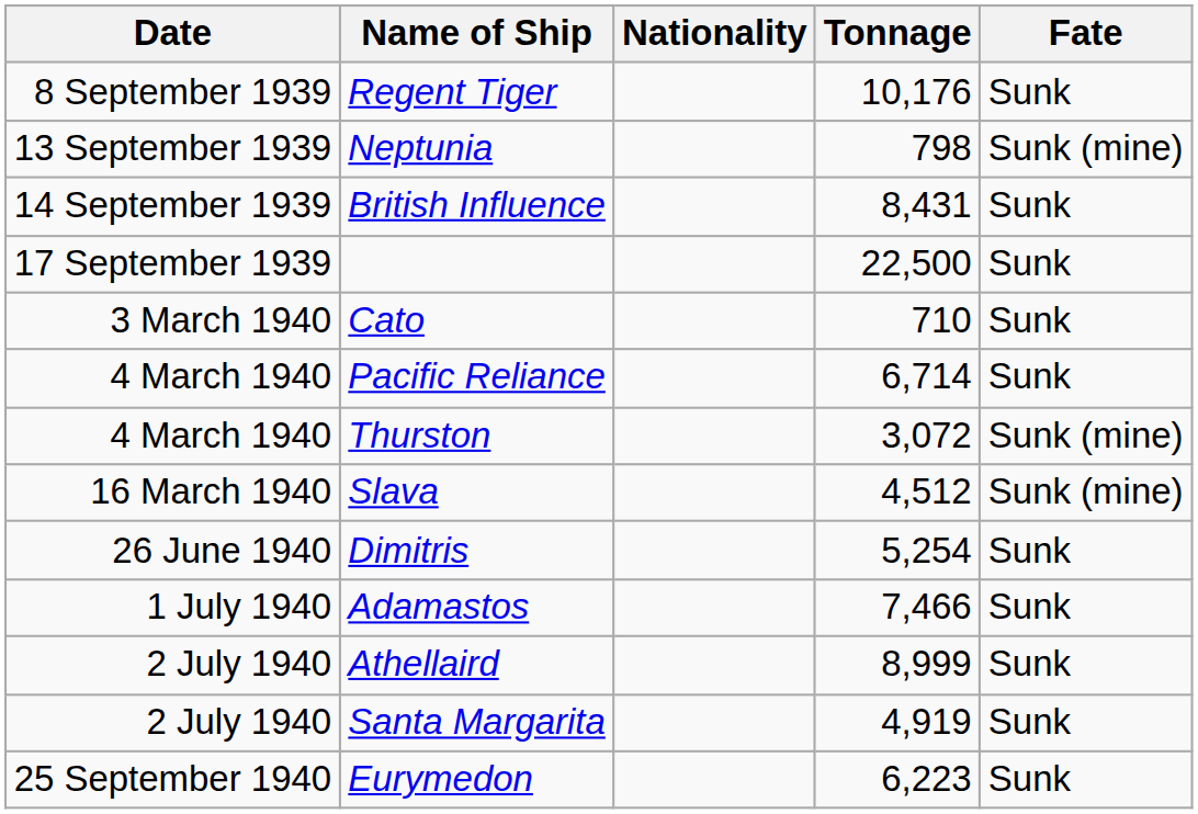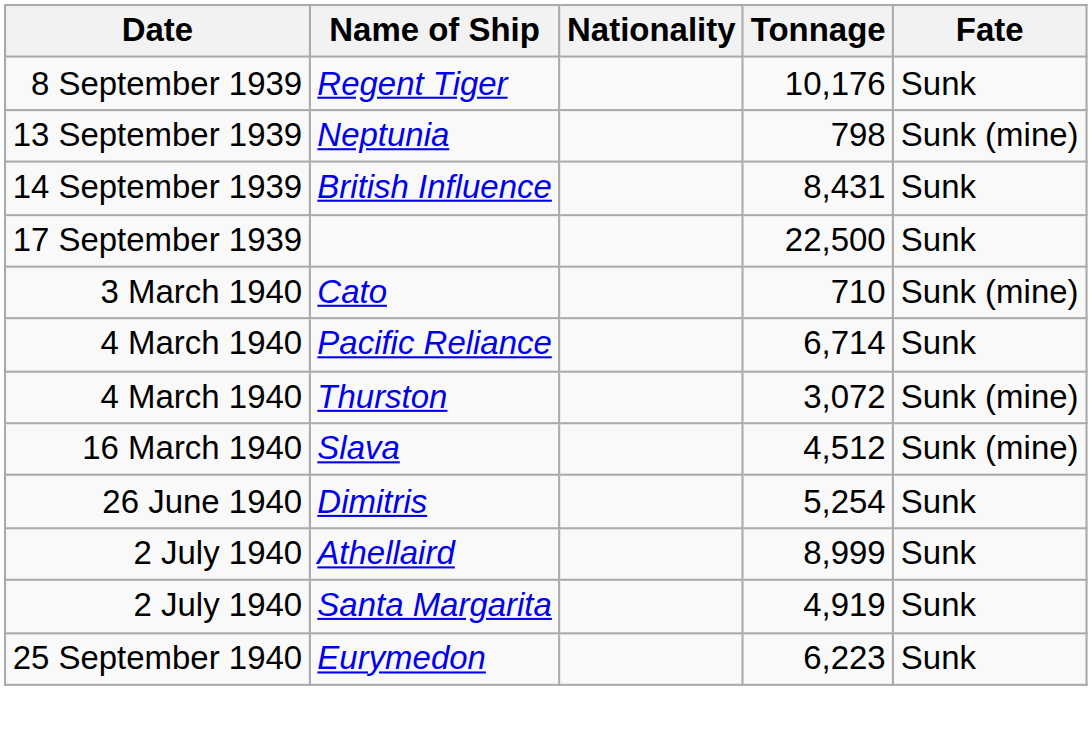Cato | Fate: Sunk -> Sunk (mine)
- row: 1 July 1940 | Adamastos | 7,466 | Sunk
